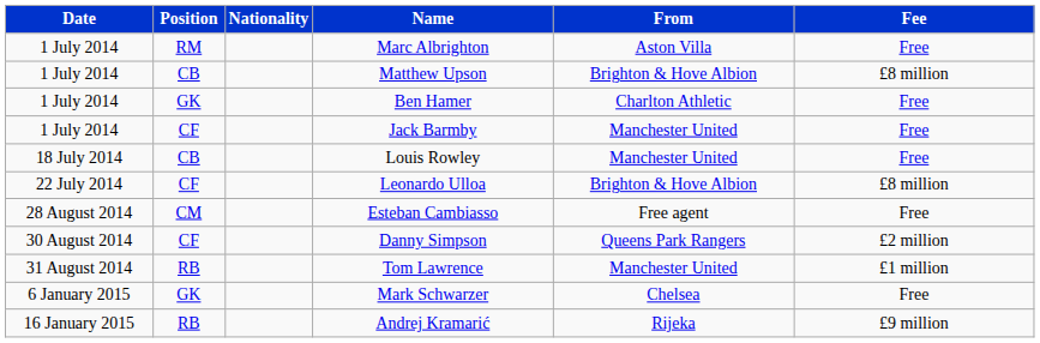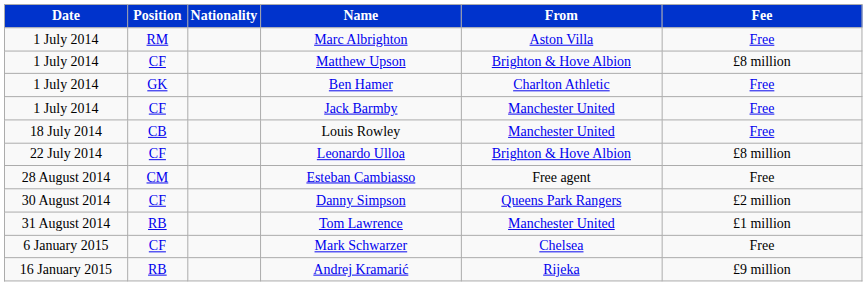Matthew Upson | Position: CB -> CF
Mark Schwarzer | Position: GK -> CF
